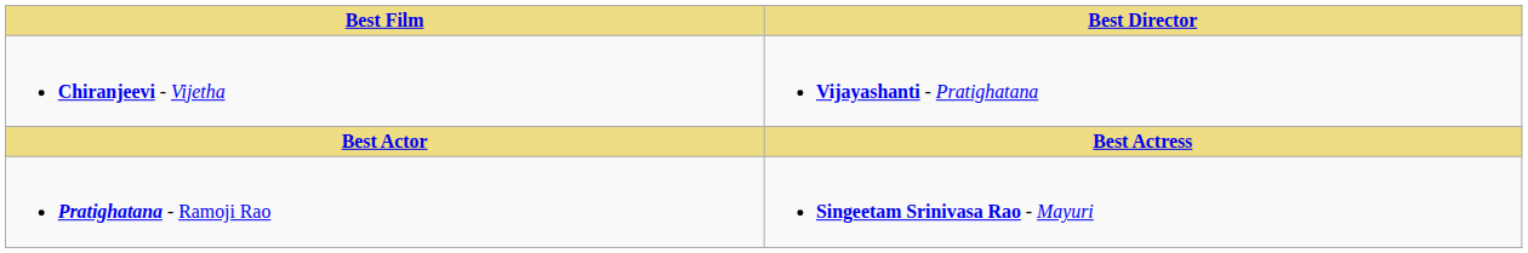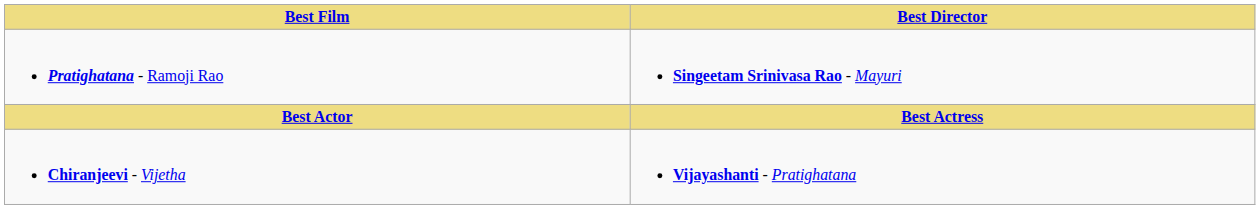rows swapped: Pratighatana - Ramoji Rao <-> Chiranjeevi - Vijetha
